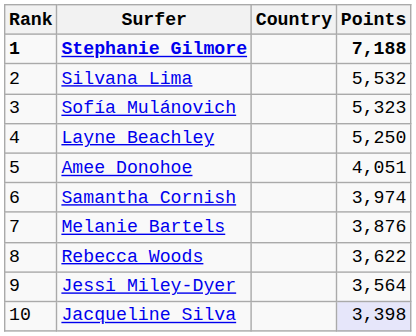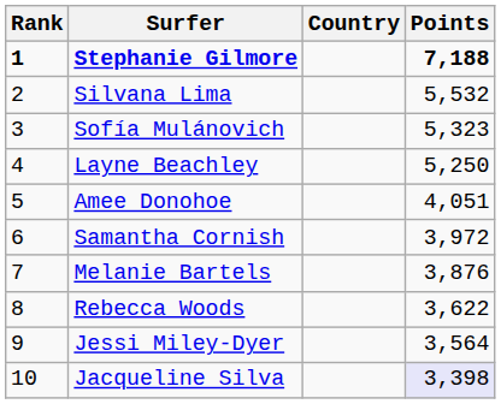Samantha Cornish | Points: 3,974 -> 3,972
